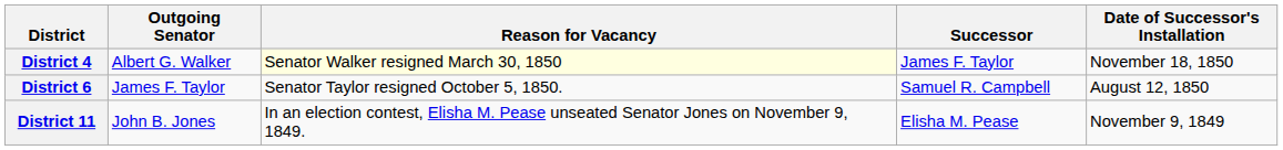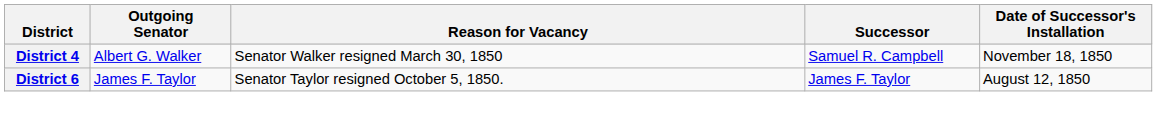District 4 | Reason for Vacancy: lightyellow background -> no background
District 4 | Successor: James F. Taylor -> Samuel R. Campbell
District 6 | Successor: Samuel R. Campbell -> James F. Taylor
- row: District 11 | John B. Jones | In an election contest, Elisha M. Pease unseated Senator Jones on November 9, 1849. | Elisha M. Pease | November 9, 1849
